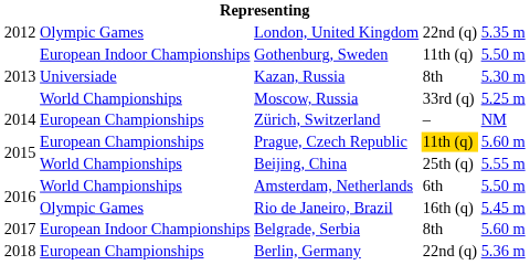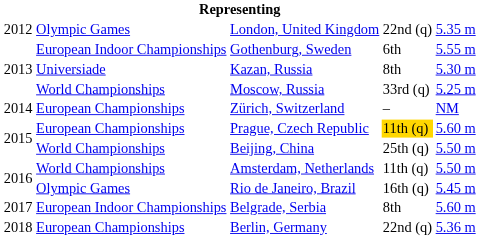Gothenburg, Sweden | column 4: 11th (q) -> 6th
Gothenburg, Sweden | column 5: 5.50 m -> 5.55 m
Beijing, China | column 5: 5.55 m -> 5.50 m
Amsterdam, Netherlands | column 4: 6th -> 11th (q)
